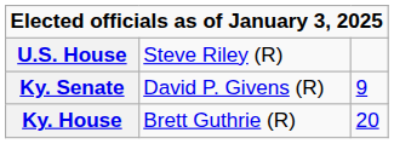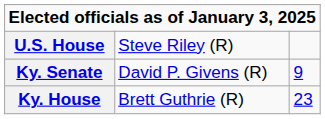Ky. House | column 3: 20 -> 23
